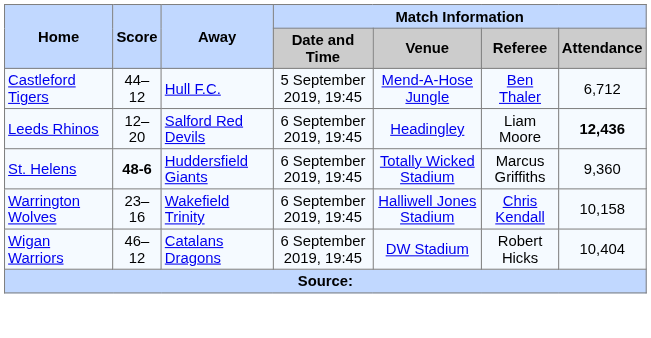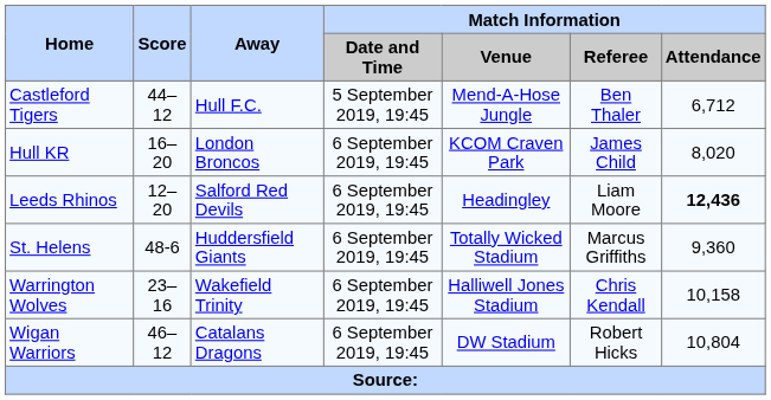+ row: Hull KR | 16–20 | London Broncos | 6 September 2019, 19:45 | KCOM Craven Park | James Child | 8,020
St. Helens | Score: bold -> normal
Wigan Warriors | Match Information / Attendance: 10,404 -> 10,804
